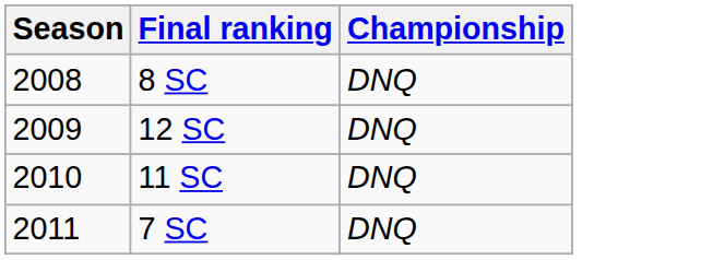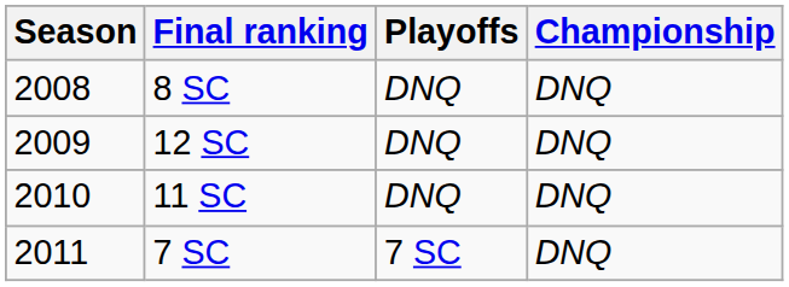+ column: Playoffs | DNQ | DNQ | DNQ | 7 SC
